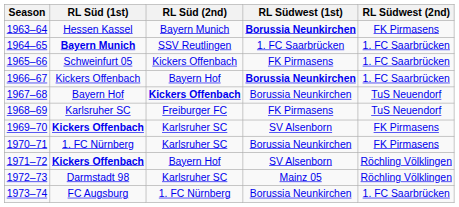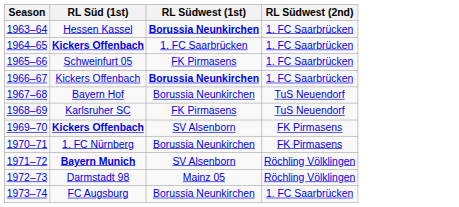- column: RL Süd (2nd) | Bayern Munich | SSV Reutlingen | Kickers Offenbach | Bayern Hof | Kickers Offenbach | Freiburger FC | Karlsruher SC | Karlsruher SC | Bayern Hof | Karlsruher SC | 1. FC Nürnberg
1963–64 | RL Südwest (2nd): FK Pirmasens -> 1. FC Saarbrücken
1964–65 | RL Süd (1st): Bayern Munich -> Kickers Offenbach
1971–72 | RL Süd (1st): Kickers Offenbach -> Bayern Munich
